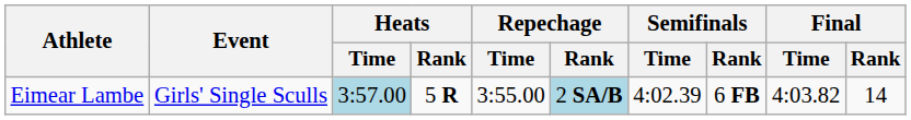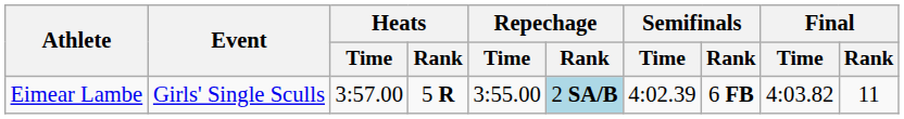Eimear Lambe | Heats / Time: lightblue background -> no background
Eimear Lambe | Final / Rank: 14 -> 11
